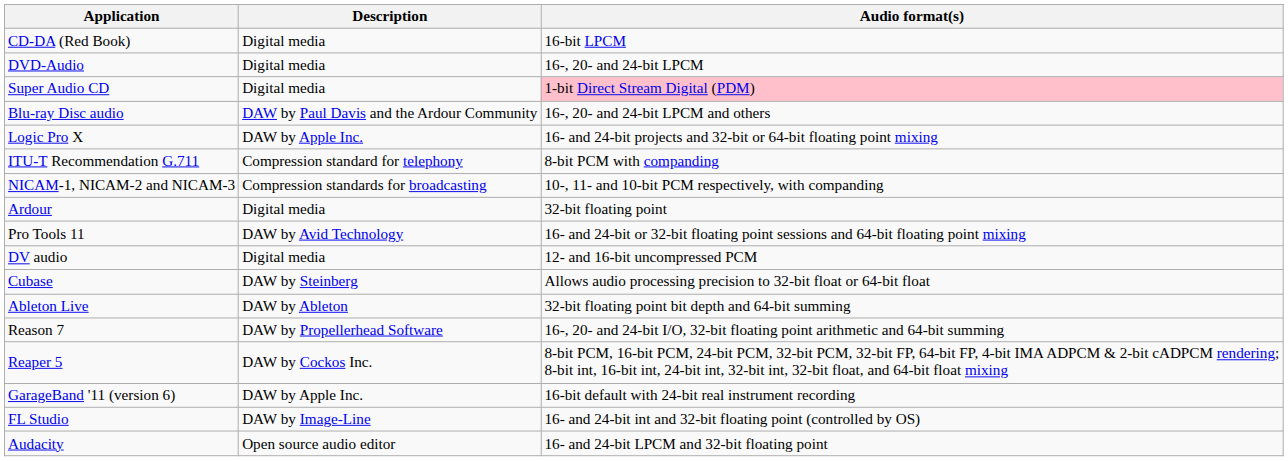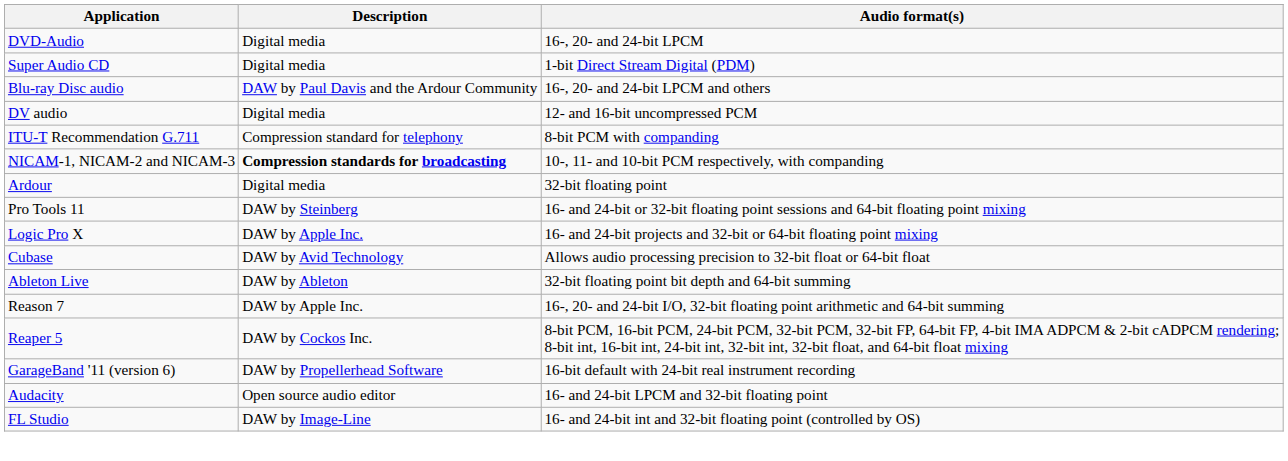- row: CD-DA (Red Book) | Digital media | 16-bit LPCM
Super Audio CD | Audio format(s): pink background -> no background
rows swapped: DV audio <-> Logic Pro X
NICAM-1, NICAM-2 and NICAM-3 | Description: normal -> bold
Pro Tools 11 | Description: DAW by Avid Technology -> DAW by Steinberg
Cubase | Description: DAW by Steinberg -> DAW by Avid Technology
Reason 7 | Description: DAW by Propellerhead Software -> DAW by Apple Inc.
GarageBand '11 (version 6) | Description: DAW by Apple Inc. -> DAW by Propellerhead Software
rows swapped: Audacity <-> FL Studio
